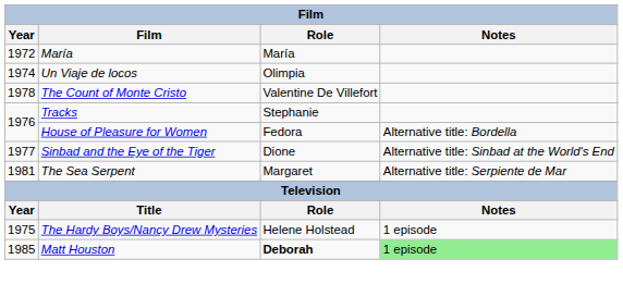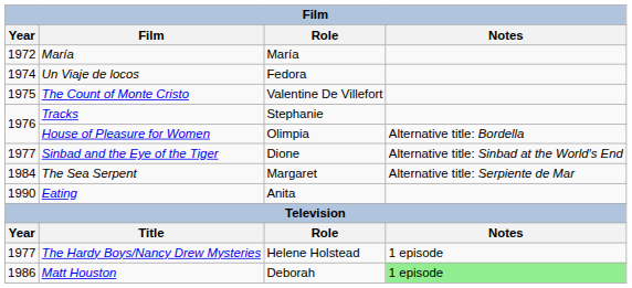Un Viaje de locos | Role: Olimpia -> Fedora
The Count of Monte Cristo | Year: 1978 -> 1975
House of Pleasure for Women | Role: Fedora -> Olimpia
The Sea Serpent | Year: 1981 -> 1984
+ row: 1990 | Eating | Anita
The Hardy Boys/Nancy Drew Mysteries | Year: 1975 -> 1977
Matt Houston | Year: 1985 -> 1986
Matt Houston | Role: bold -> normal
